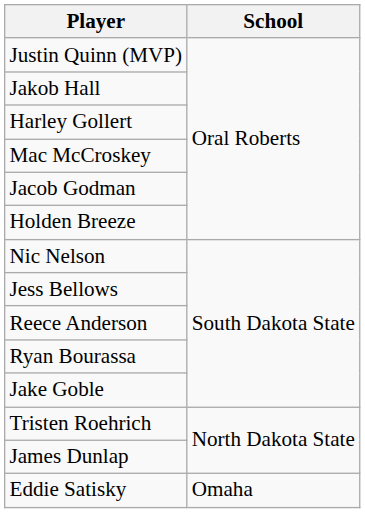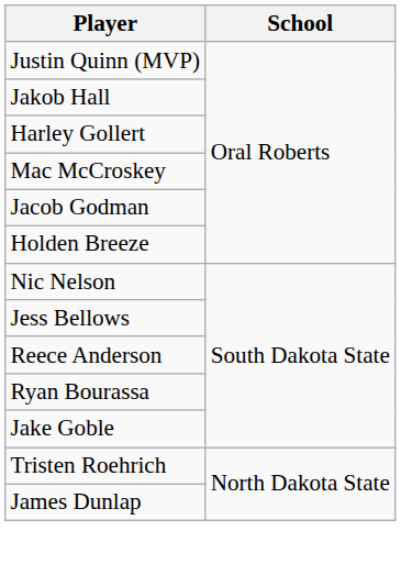- row: Eddie Satisky | Omaha
